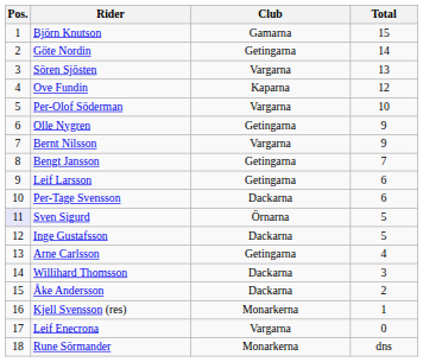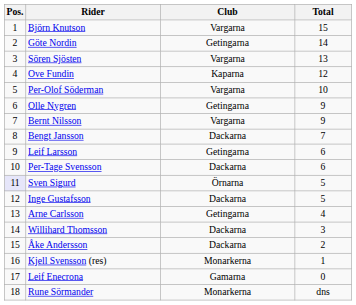Björn Knutson | Club: Gamarna -> Vargarna
Bengt Jansson | Club: Getingarna -> Dackarna
Leif Enecrona | Club: Vargarna -> Gamarna
